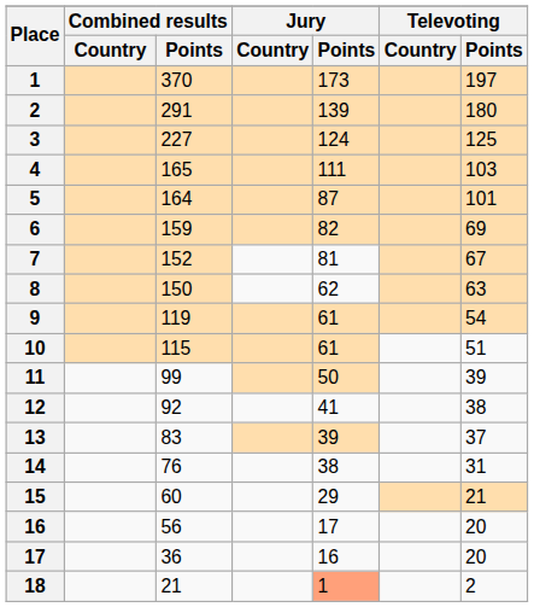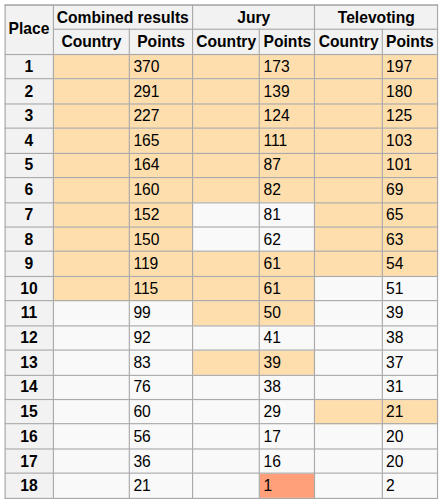6 | Combined results / Points: 159 -> 160
7 | Televoting / Points: 67 -> 65
